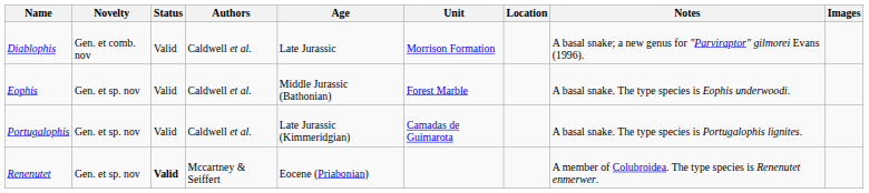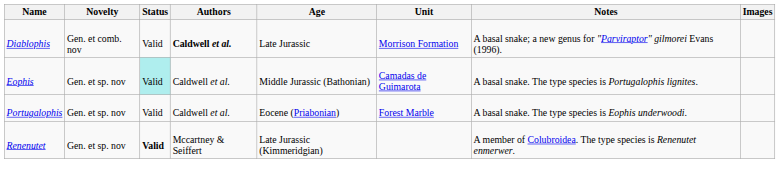- column: Location
Diablophis | Authors: normal -> bold
Eophis | Status: no background -> paleturquoise background
Eophis | Unit: Forest Marble -> Camadas de Guimarota
Eophis | Notes: A basal snake. The type species is Eophis underwoodi. -> A basal snake. The type species is Portugalophis lignites.
Portugalophis | Age: Late Jurassic (Kimmeridgian) -> Eocene (Priabonian)
Portugalophis | Unit: Camadas de Guimarota -> Forest Marble
Portugalophis | Notes: A basal snake. The type species is Portugalophis lignites. -> A basal snake. The type species is Eophis underwoodi.
Renenutet | Age: Eocene (Priabonian) -> Late Jurassic (Kimmeridgian)
